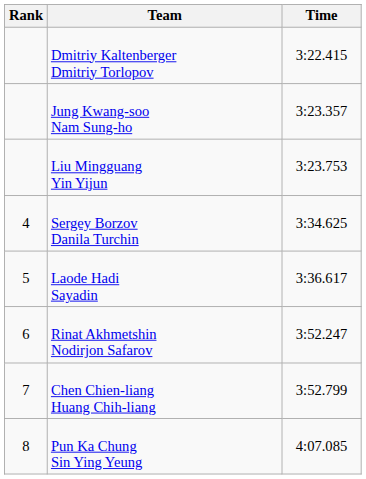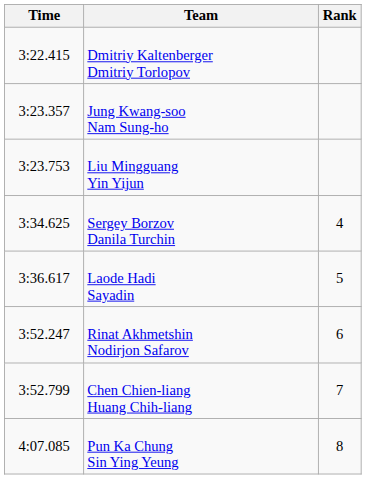columns swapped: Rank <-> Time
